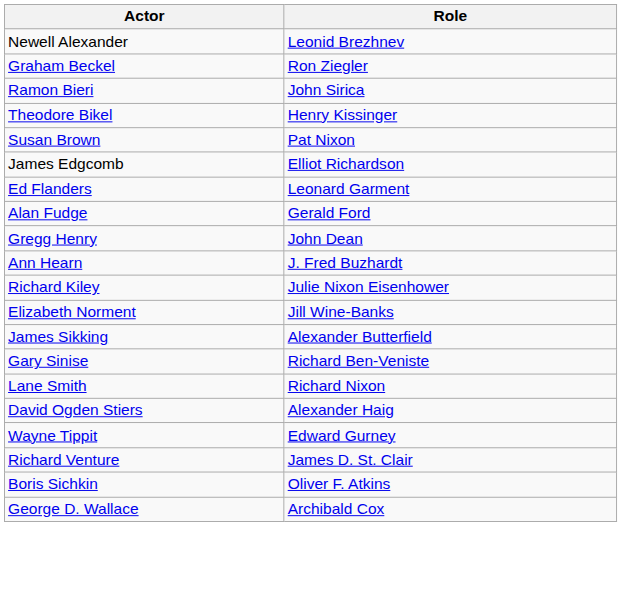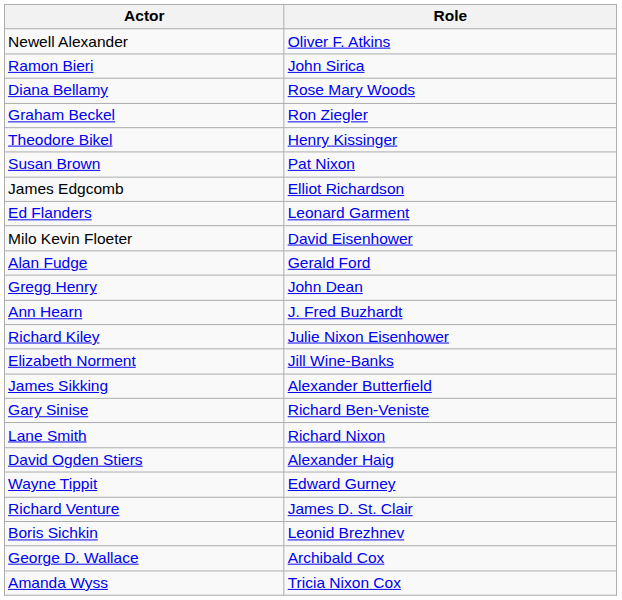Newell Alexander | Role: Leonid Brezhnev -> Oliver F. Atkins
rows swapped: Graham Beckel <-> Ramon Bieri
+ row: Diana Bellamy | Rose Mary Woods
+ row: Milo Kevin Floeter | David Eisenhower
Boris Sichkin | Role: Oliver F. Atkins -> Leonid Brezhnev
+ row: Amanda Wyss | Tricia Nixon Cox
